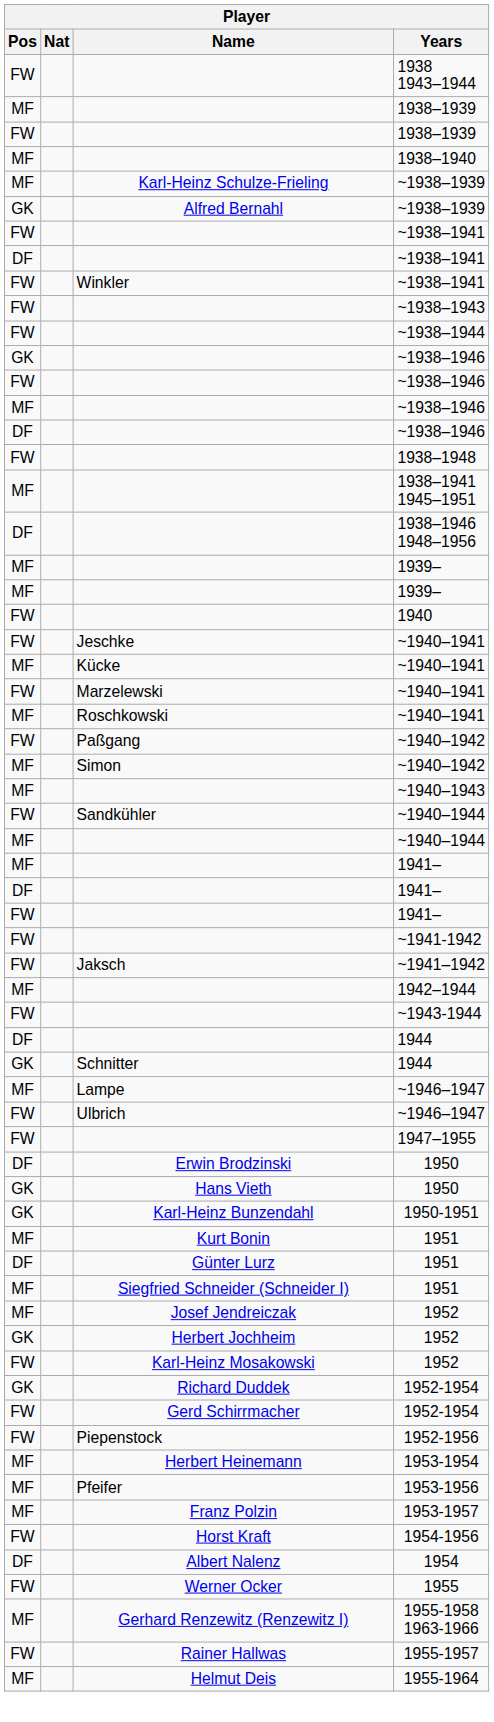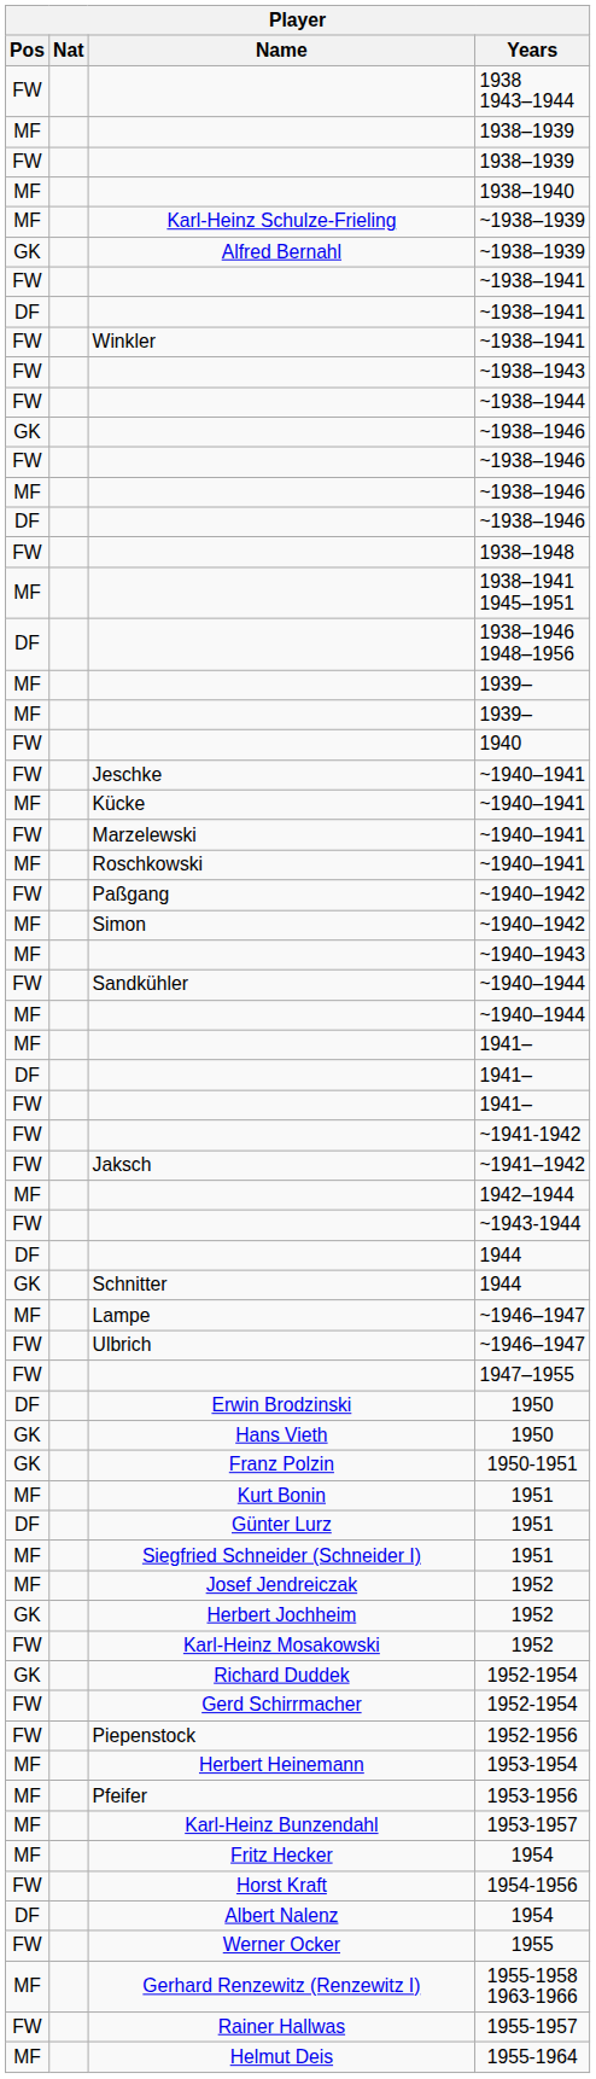1950-1951 | Name: Karl-Heinz Bunzendahl -> Franz Polzin
1953-1957 | Name: Franz Polzin -> Karl-Heinz Bunzendahl
+ row: MF | Fritz Hecker | 1954
